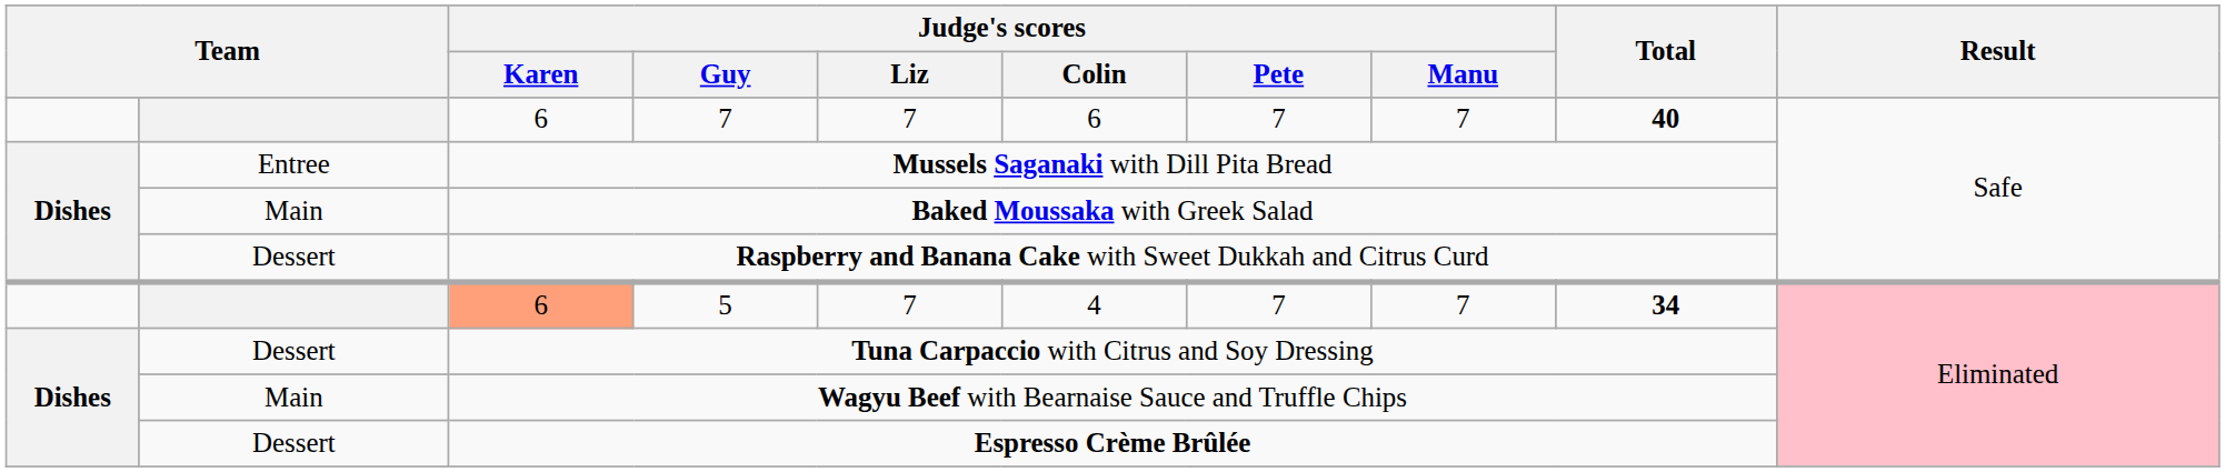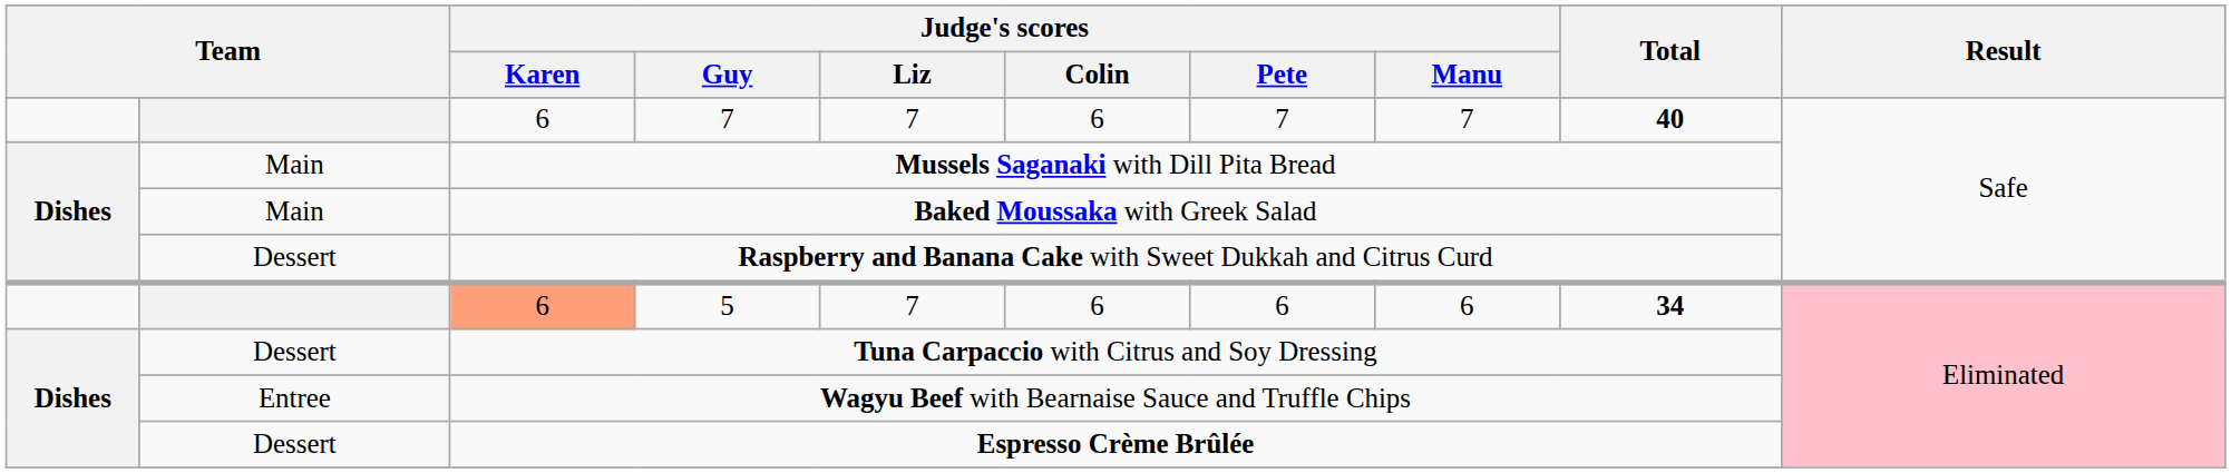Mussels Saganaki with Dill Pita Bread | column 2: Entree -> Main
5 | Judge's scores / Colin: 4 -> 6
5 | Judge's scores / Pete: 7 -> 6
5 | Judge's scores / Manu: 7 -> 6
Wagyu Beef with Bearnaise Sauce and Truffle Chips | column 2: Main -> Entree
